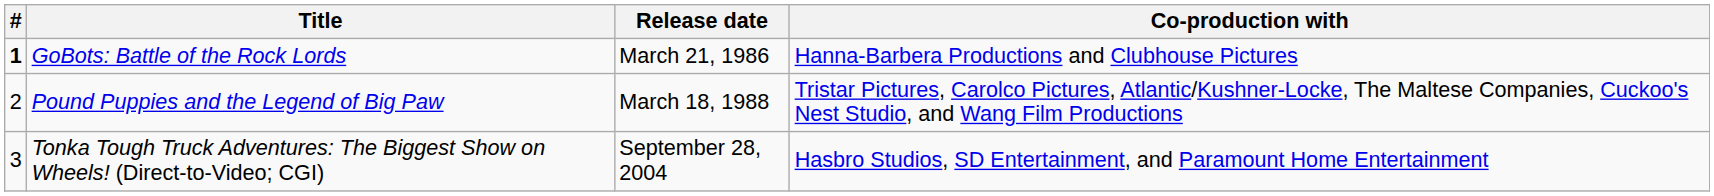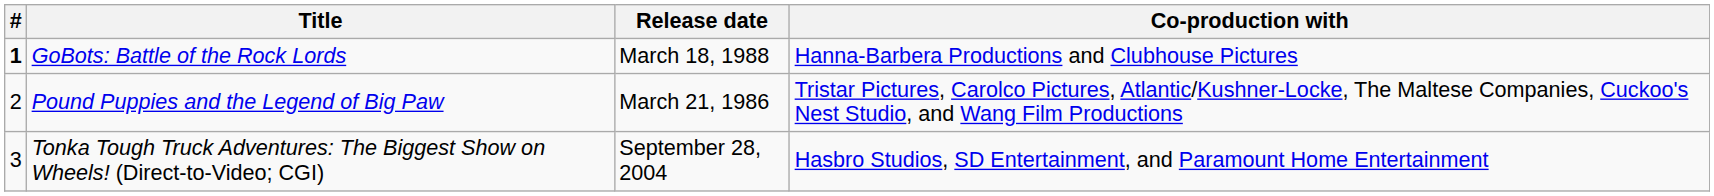GoBots: Battle of the Rock Lords | Release date: March 21, 1986 -> March 18, 1988
Pound Puppies and the Legend of Big Paw | Release date: March 18, 1988 -> March 21, 1986
